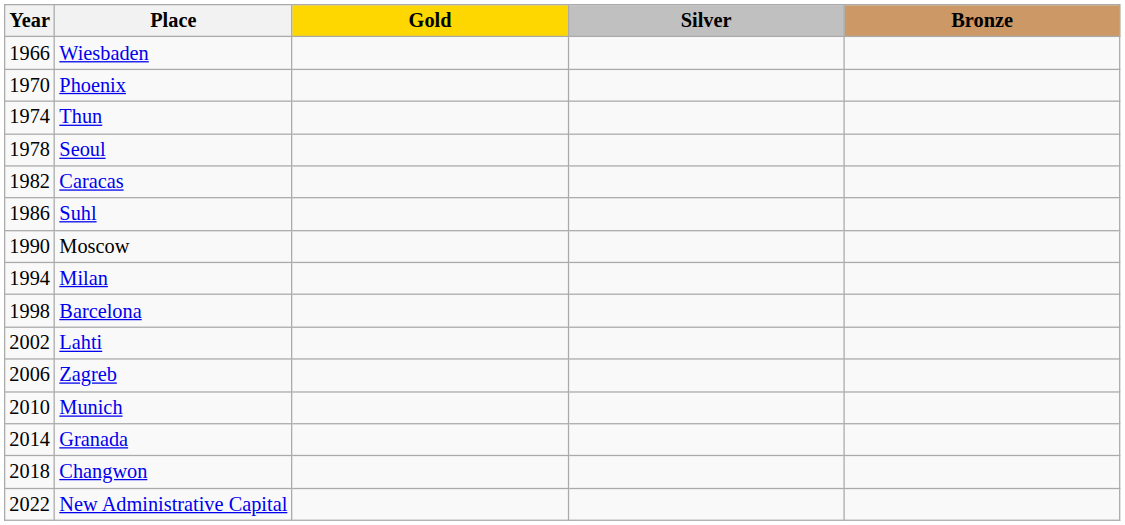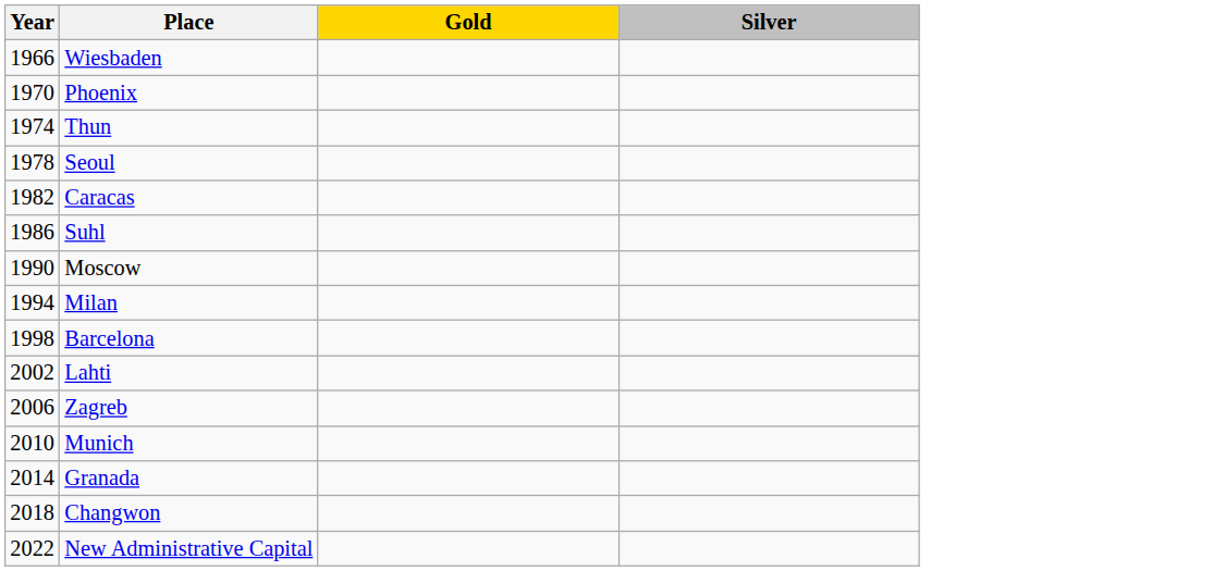- column: Bronze
